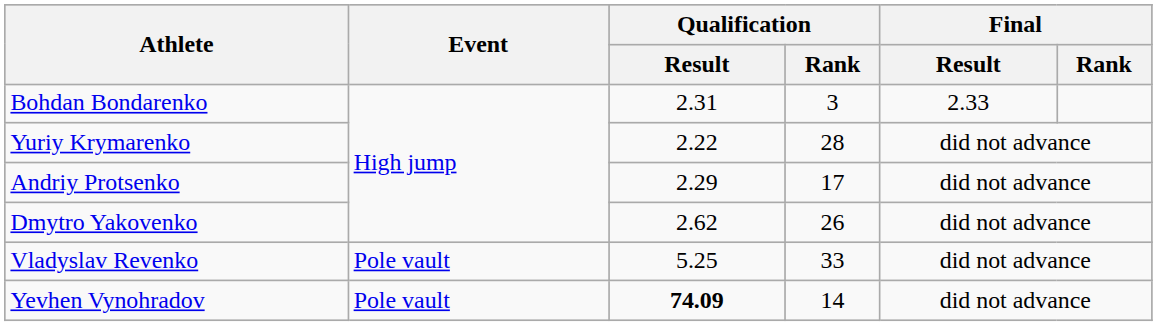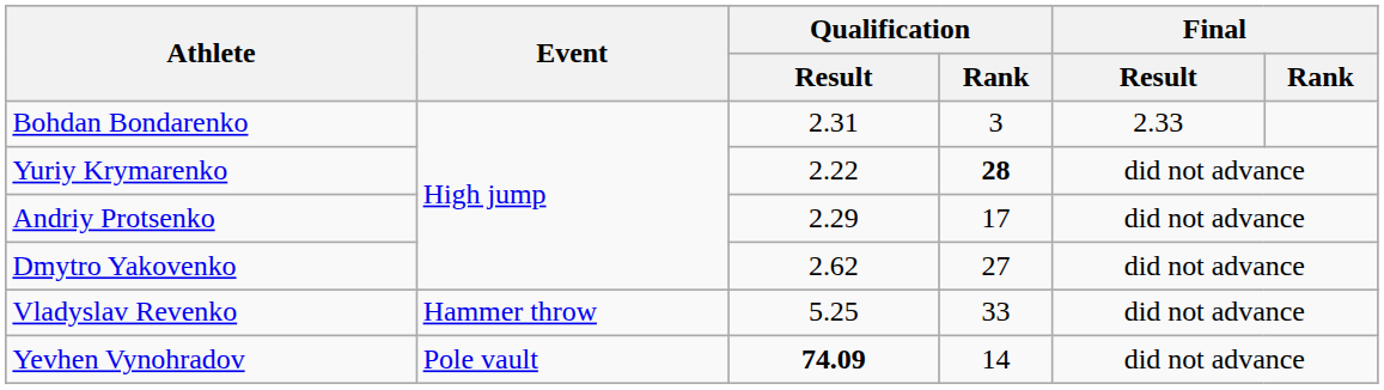Yuriy Krymarenko | Qualification / Rank: normal -> bold
Dmytro Yakovenko | Qualification / Rank: 26 -> 27
Vladyslav Revenko | Event: Pole vault -> Hammer throw
